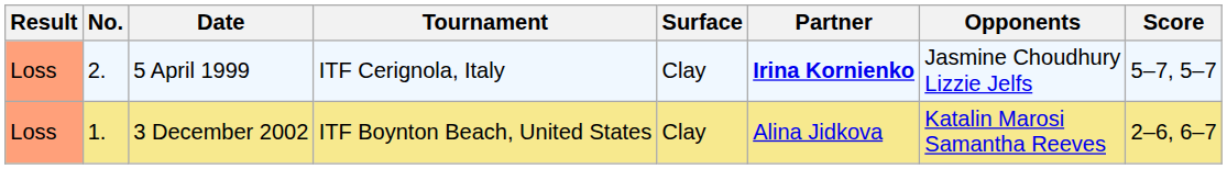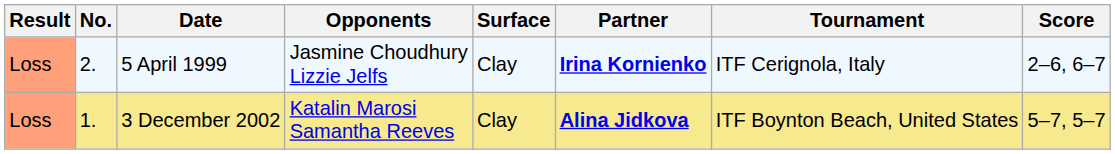columns swapped: Tournament <-> Opponents
5 April 1999 | Score: 5–7, 5–7 -> 2–6, 6–7
3 December 2002 | Partner: normal -> bold
3 December 2002 | Score: 2–6, 6–7 -> 5–7, 5–7
